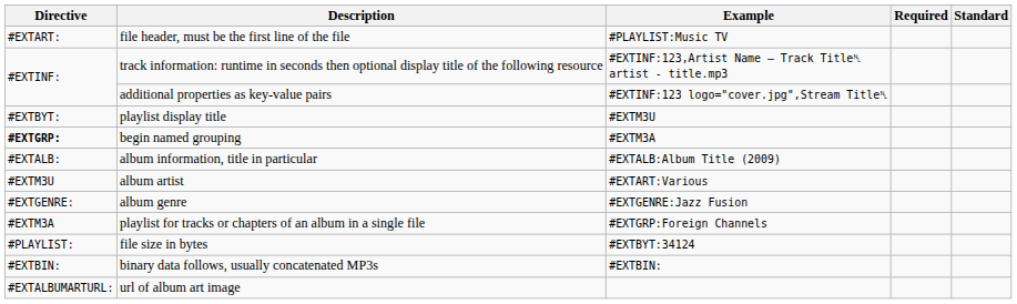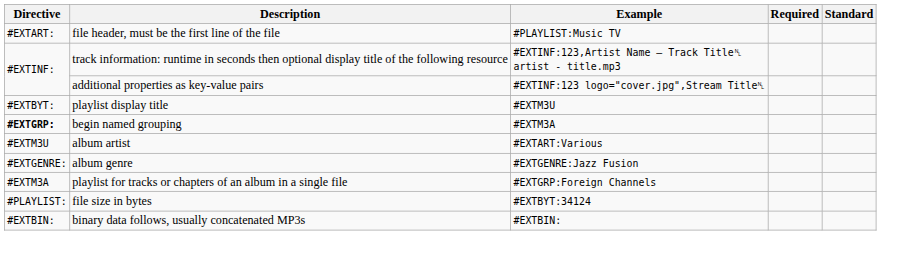- row: #EXTALB: | album information, title in particular | #EXTALB:Album Title (2009)
- row: #EXTALBUMARTURL: | url of album art image
